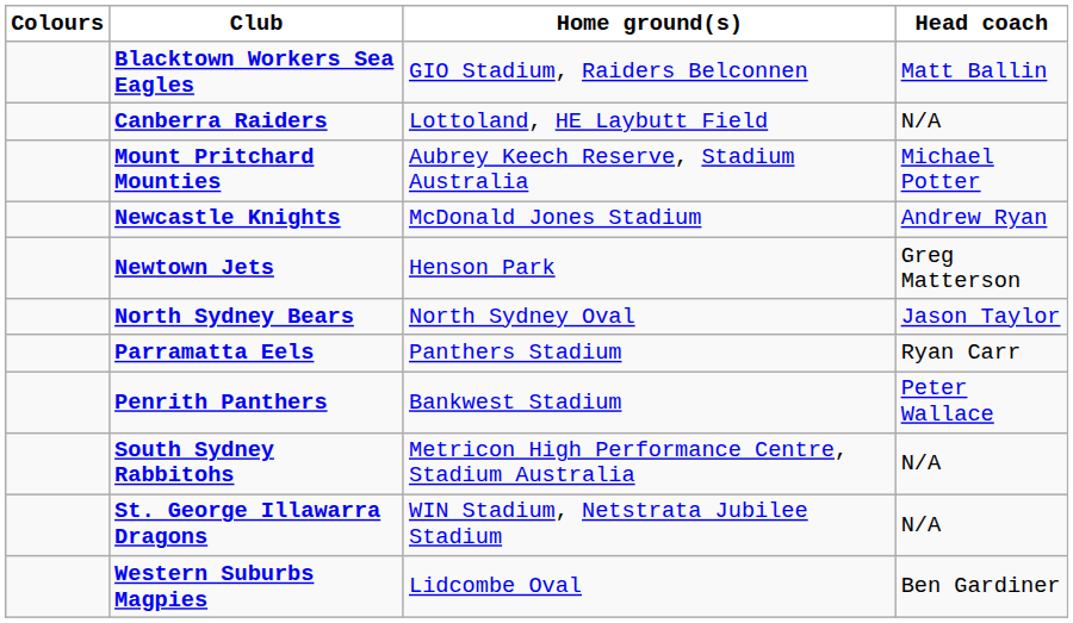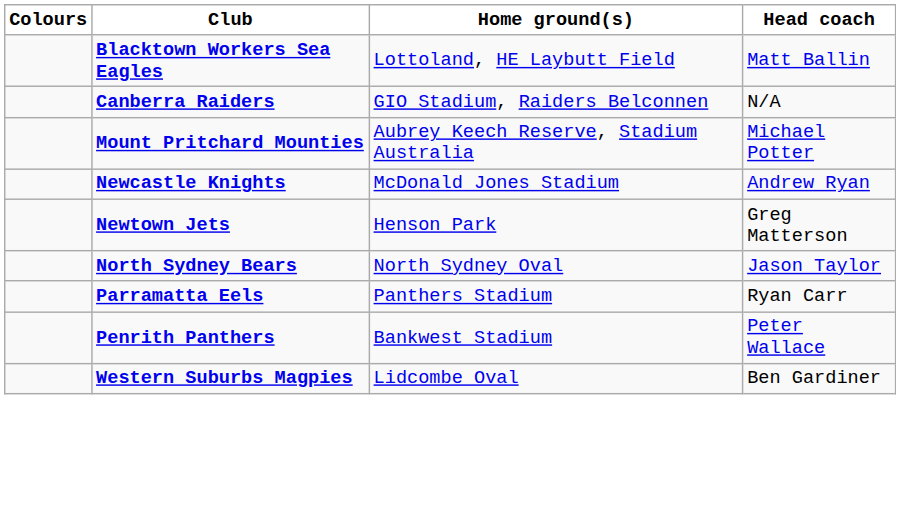Blacktown Workers Sea Eagles | Home ground(s): GIO Stadium, Raiders Belconnen -> Lottoland, HE Laybutt Field
Canberra Raiders | Home ground(s): Lottoland, HE Laybutt Field -> GIO Stadium, Raiders Belconnen
- row: South Sydney Rabbitohs | Metricon High Performance Centre, Stadium Australia | N/A
- row: St. George Illawarra Dragons | WIN Stadium, Netstrata Jubilee Stadium | N/A
